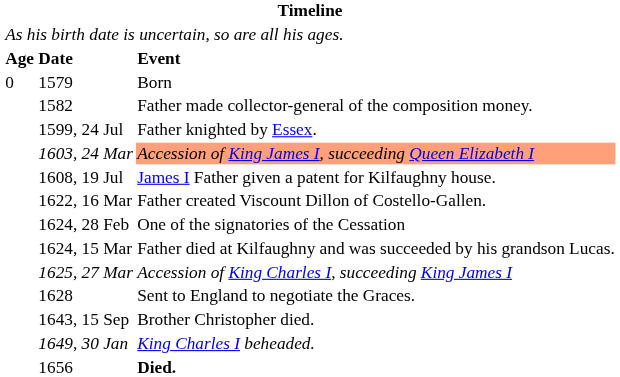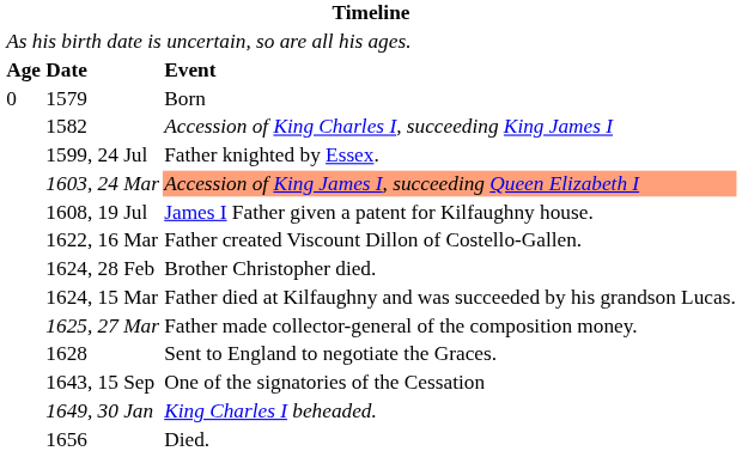1582 | column 3: Father made collector-general of the composition money. -> Accession of King Charles I, succeeding King James I
1624, 28 Feb | column 3: One of the signatories of the Cessation -> Brother Christopher died.
1625, 27 Mar | column 3: Accession of King Charles I, succeeding King James I -> Father made collector-general of the composition money.
1643, 15 Sep | column 3: Brother Christopher died. -> One of the signatories of the Cessation
1656 | column 3: bold -> normal
